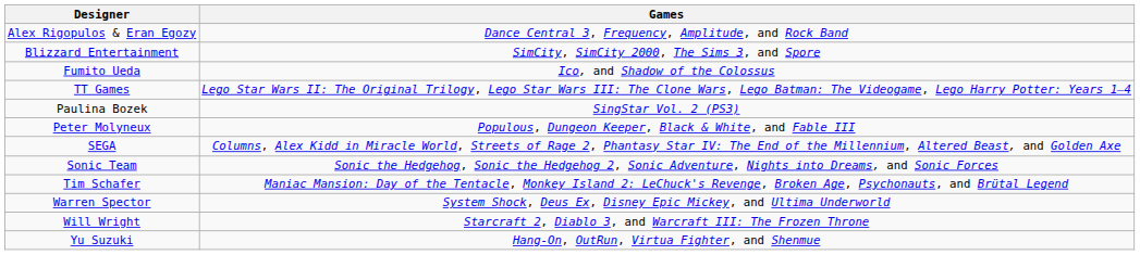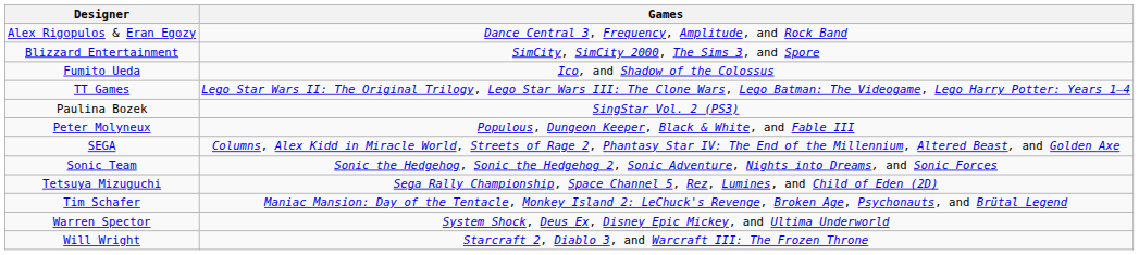+ row: Tetsuya Mizuguchi | Sega Rally Championship, Space Channel 5, Rez, Lumines, and Child of Eden (2D)
- row: Yu Suzuki | Hang-On, OutRun, Virtua Fighter, and Shenmue
